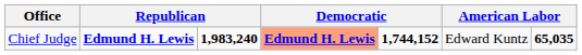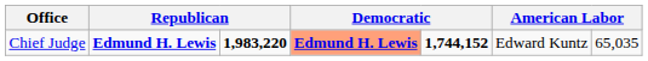Chief Judge | column 3: 1,983,240 -> 1,983,220
Chief Judge | column 7: bold -> normal
